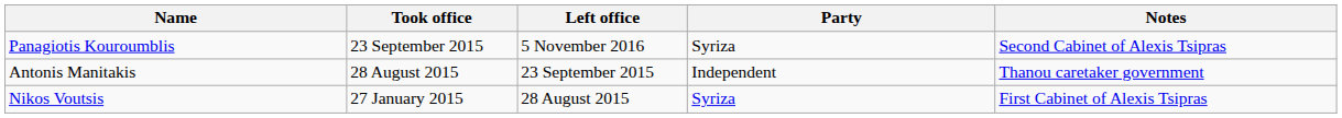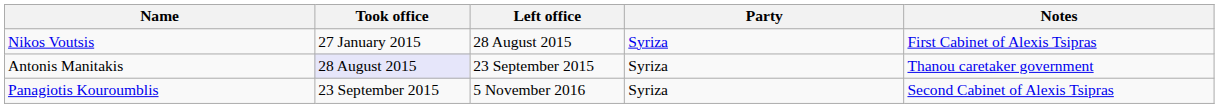rows swapped: Nikos Voutsis <-> Panagiotis Kouroumblis
Antonis Manitakis | Took office: no background -> lavender background
Antonis Manitakis | Party: Independent -> Syriza
